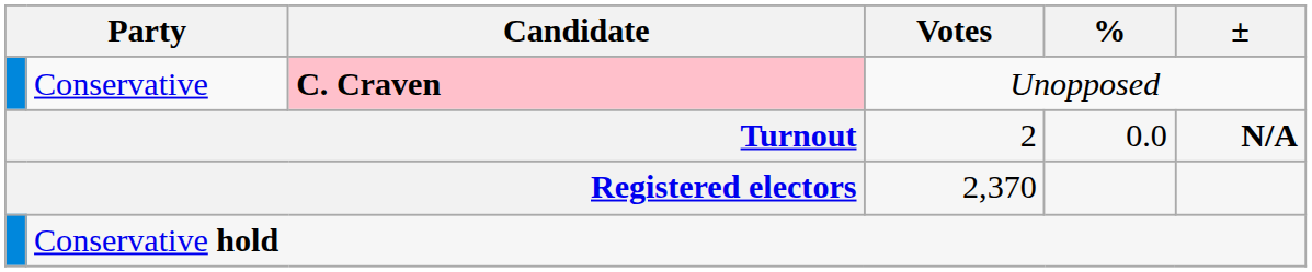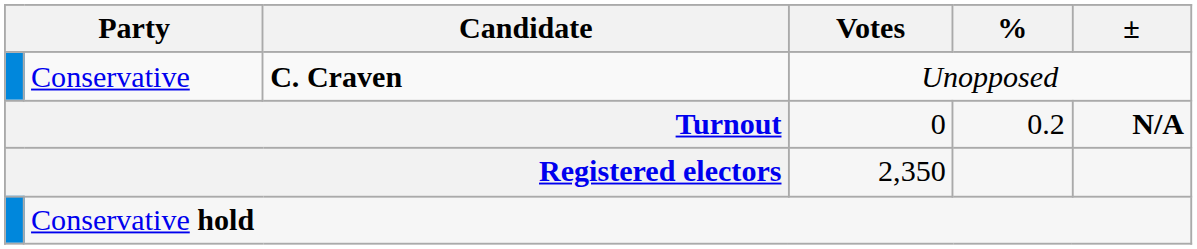Conservative | Candidate: pink background -> no background
Turnout | Votes: 2 -> 0
Turnout | %: 0.0 -> 0.2
Registered electors | Votes: 2,370 -> 2,350
